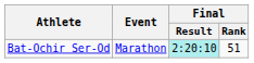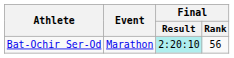Bat-Ochir Ser-Od | Final / Rank: 51 -> 56
